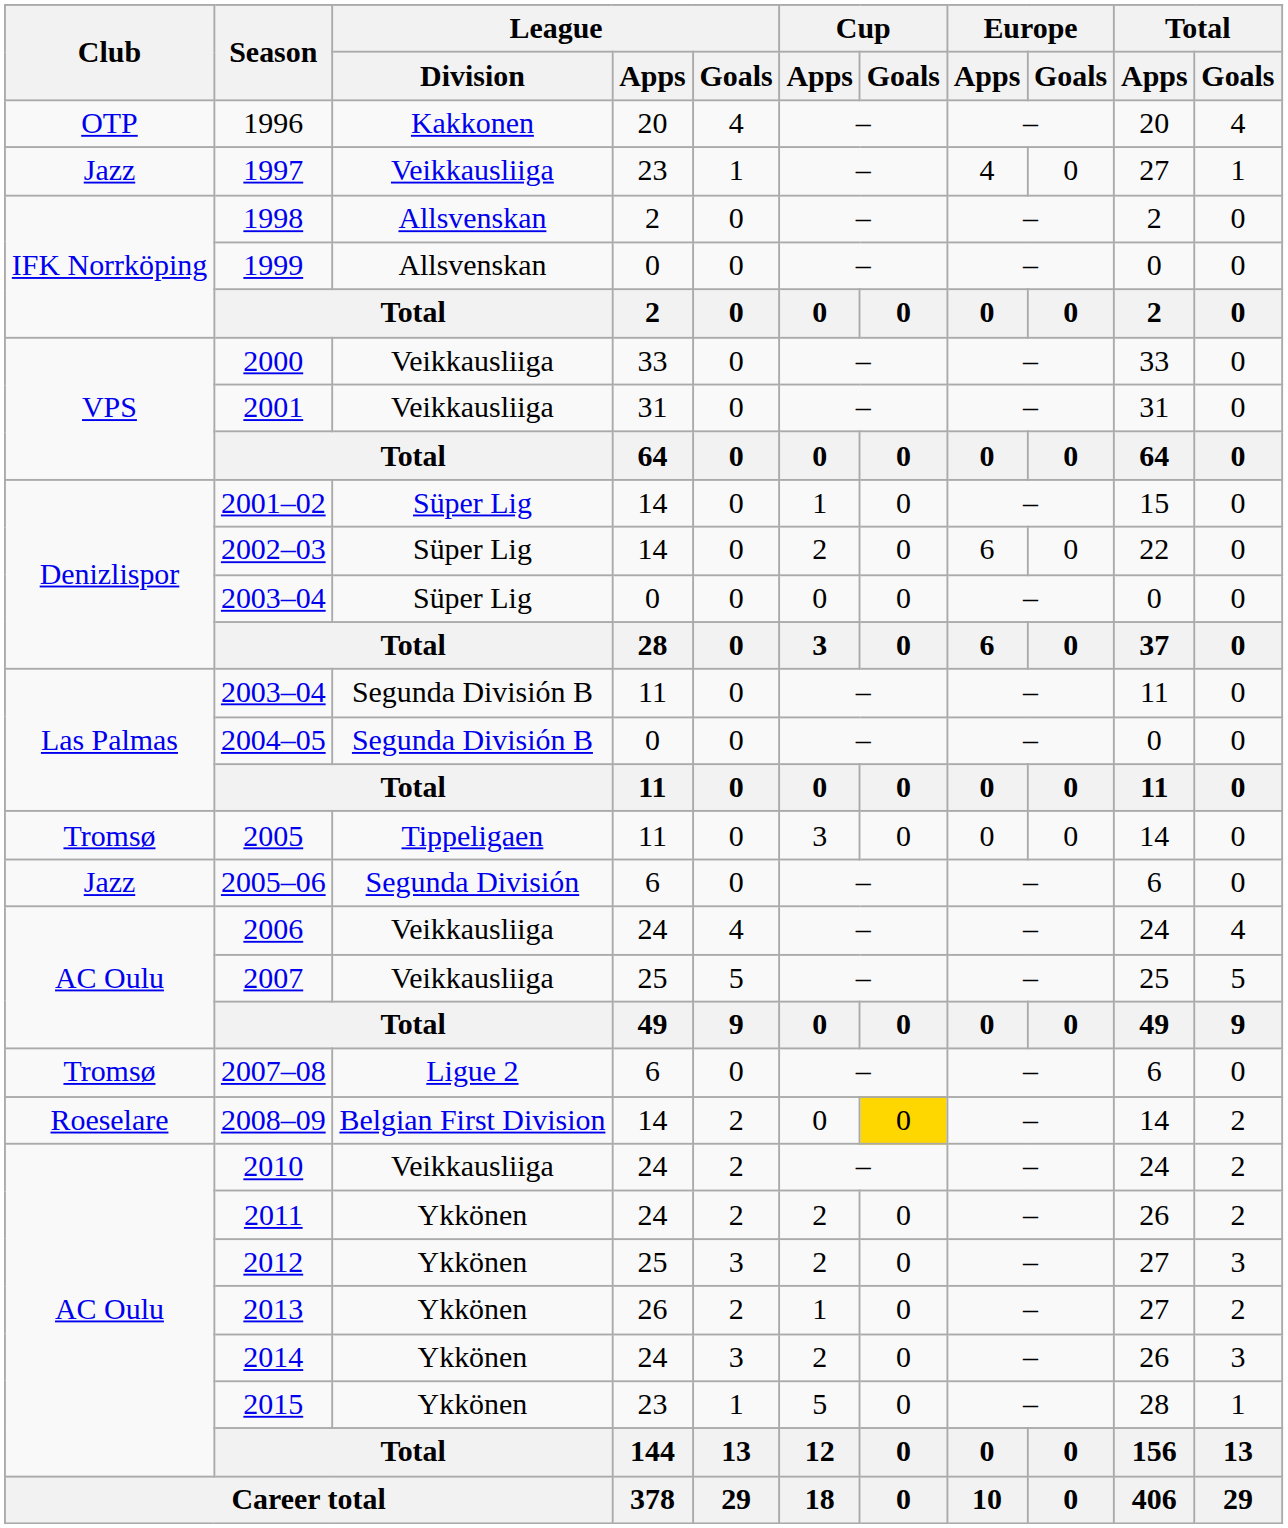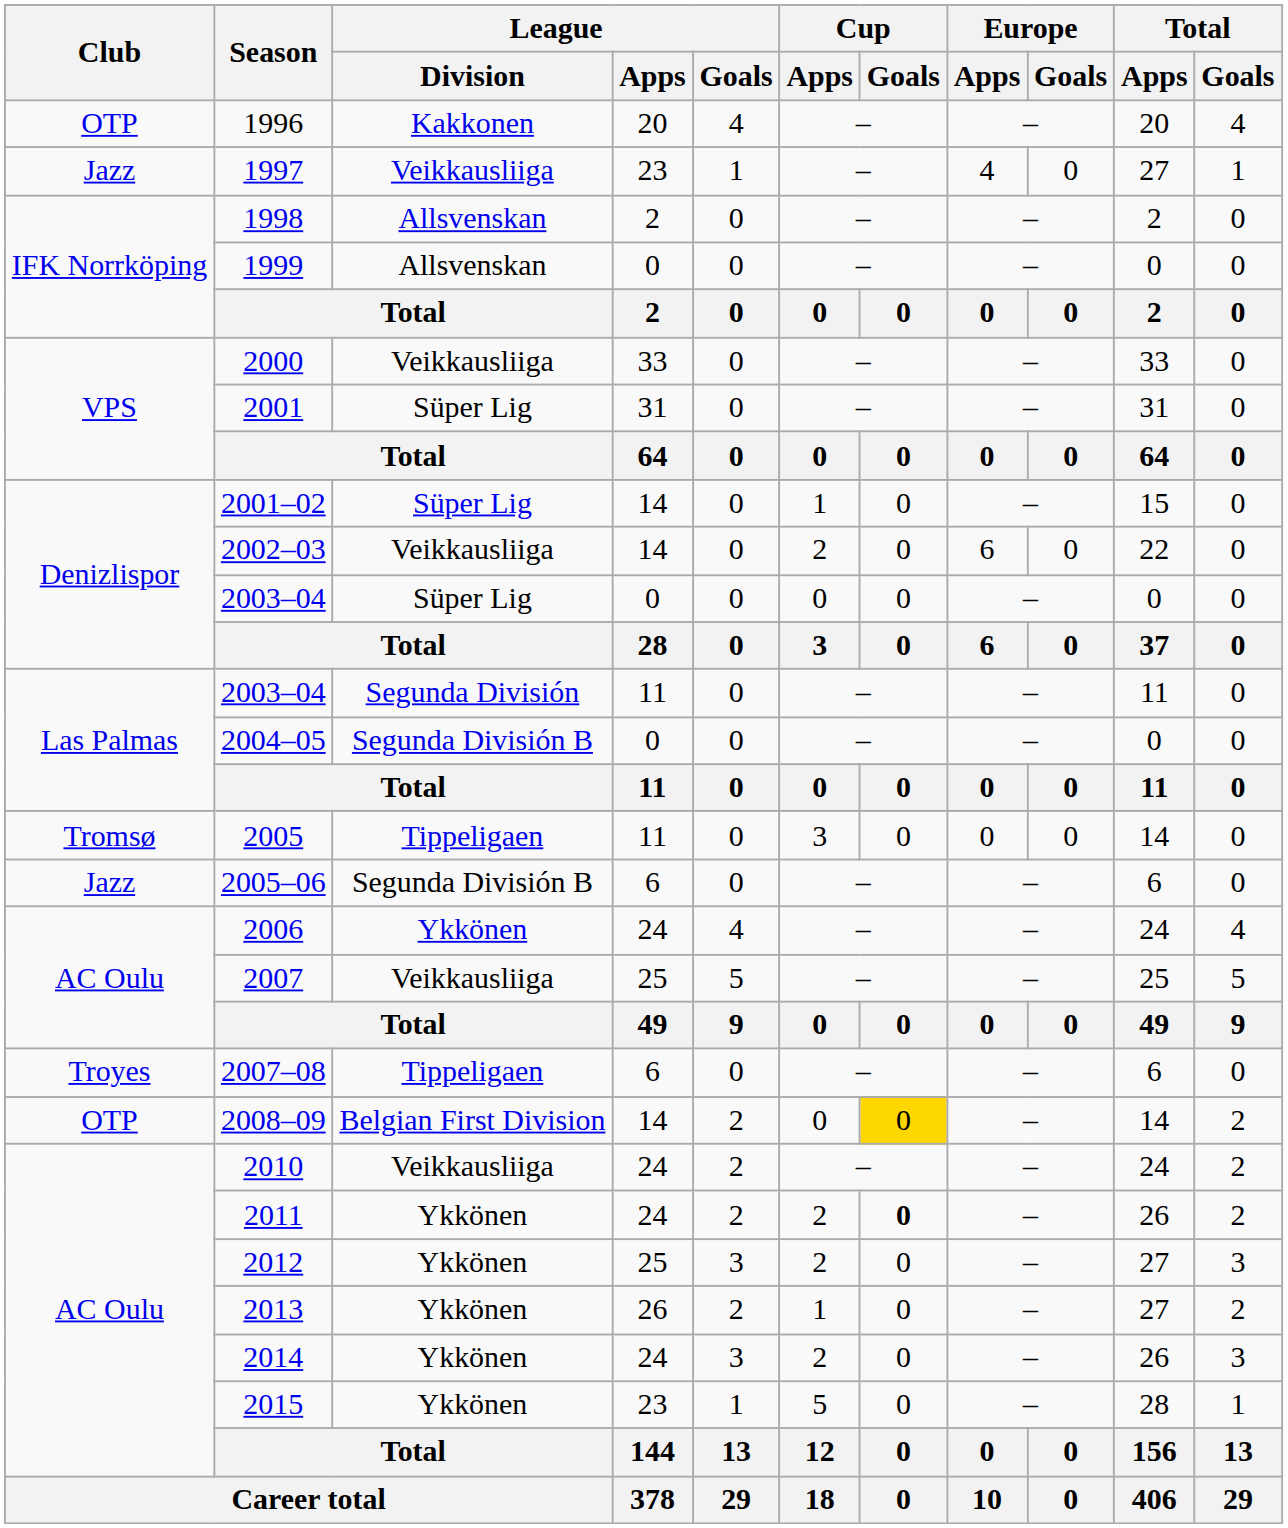2001 | League / Division: Veikkausliiga -> Süper Lig
2002–03 | League / Division: Süper Lig -> Veikkausliiga
2003–04 / 11 | League / Division: Segunda División B -> Segunda División
2005–06 | League / Division: Segunda División -> Segunda División B
2006 | League / Division: Veikkausliiga -> Ykkönen
2007–08 | Club: Tromsø -> Troyes
2007–08 | League / Division: Ligue 2 -> Tippeligaen
2008–09 | Club: Roeselare -> OTP
2011 | Cup / Goals: normal -> bold
